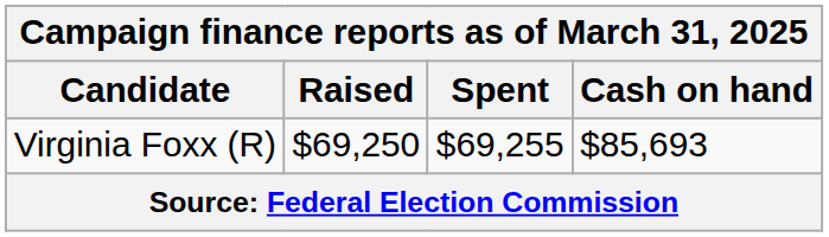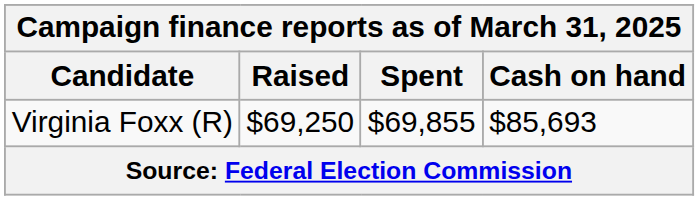Virginia Foxx (R) | Spent: $69,255 -> $69,855
